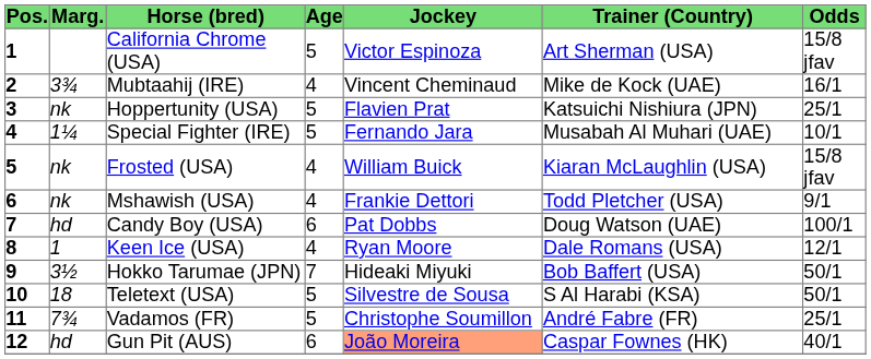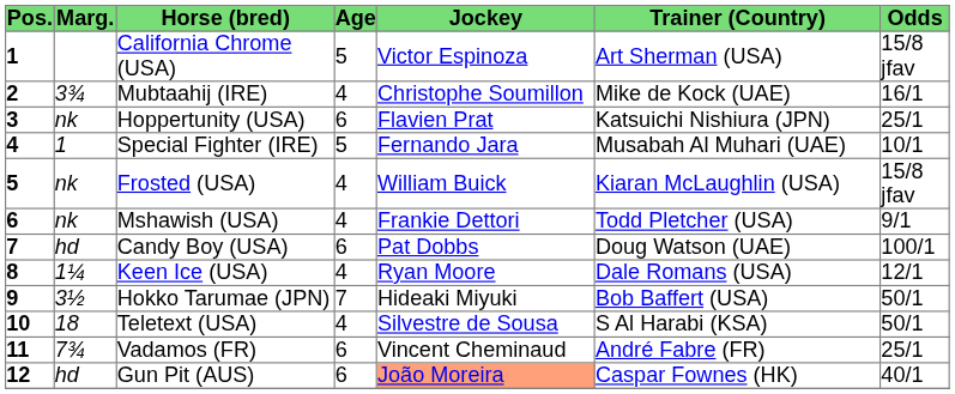Mubtaahij (IRE) | Jockey: Vincent Cheminaud -> Christophe Soumillon
Hoppertunity (USA) | Age: 5 -> 6
Special Fighter (IRE) | Marg.: 1¼ -> 1
Keen Ice (USA) | Marg.: 1 -> 1¼
Teletext (USA) | Age: 5 -> 4
Vadamos (FR) | Age: 5 -> 6
Vadamos (FR) | Jockey: Christophe Soumillon -> Vincent Cheminaud
